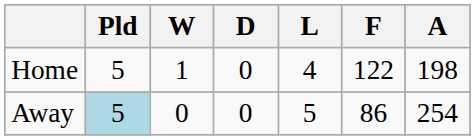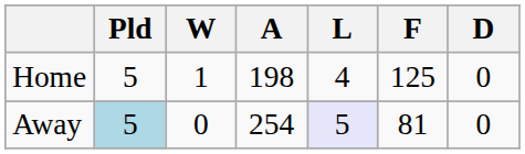columns swapped: D <-> A
Home | F: 122 -> 125
Away | L: no background -> lavender background
Away | F: 86 -> 81
